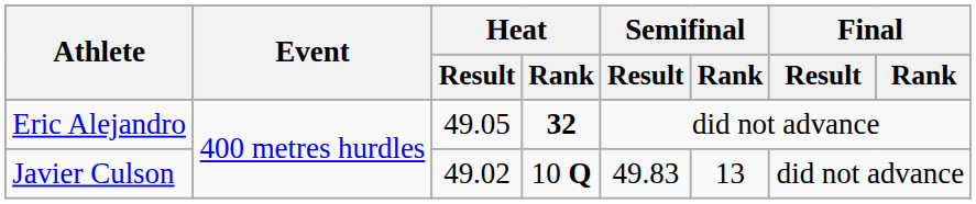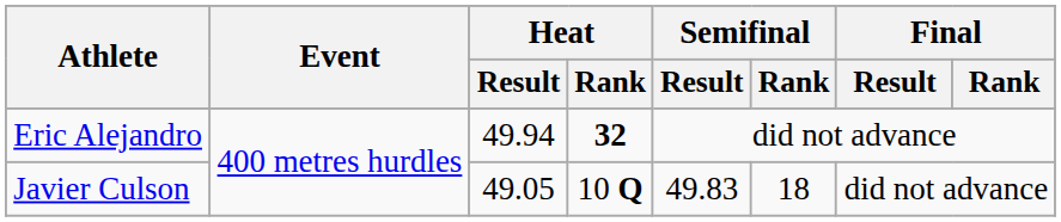Eric Alejandro | Heat / Result: 49.05 -> 49.94
Javier Culson | Heat / Result: 49.02 -> 49.05
Javier Culson | Semifinal / Rank: 13 -> 18
